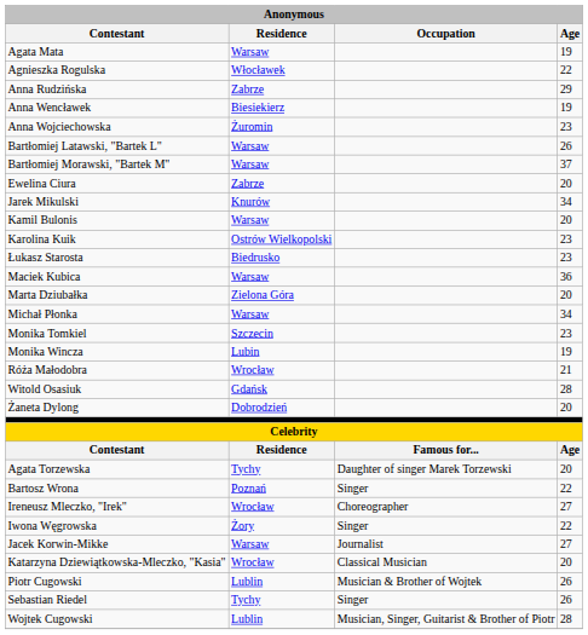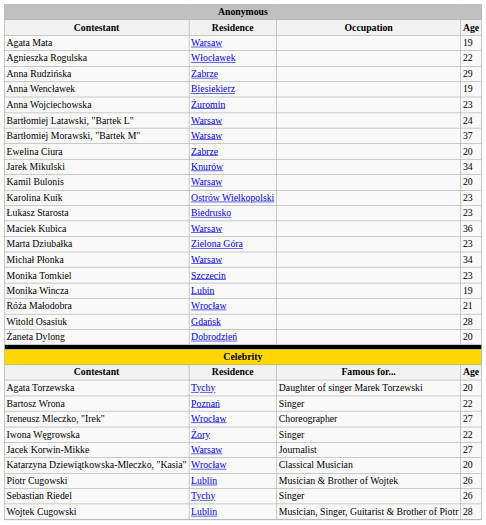Bartłomiej Latawski, "Bartek L" | Age: 26 -> 24
Marta Dziubałka | Age: 20 -> 23
